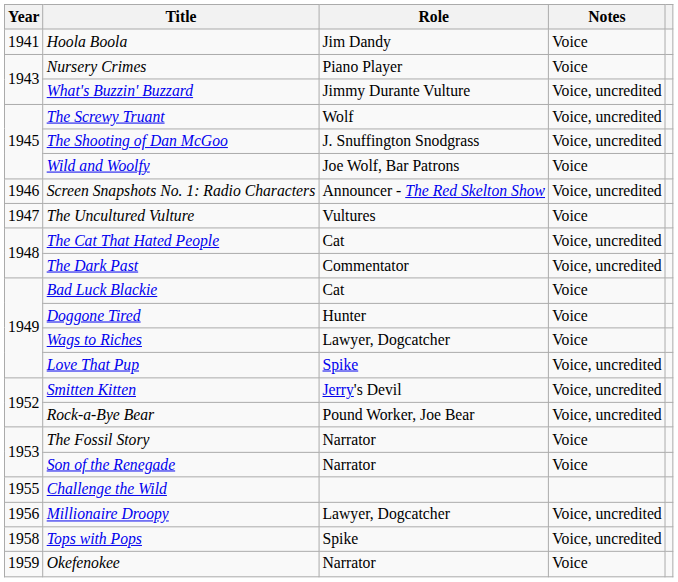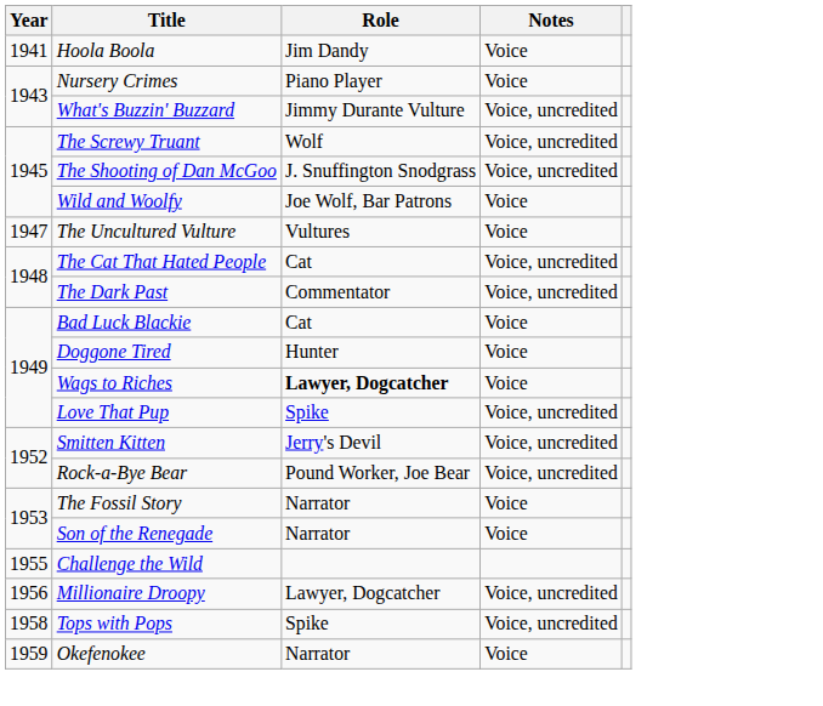- row: 1946 | Screen Snapshots No. 1: Radio Characters | Announcer - The Red Skelton Show | Voice, uncredited
Wags to Riches | Role: normal -> bold
